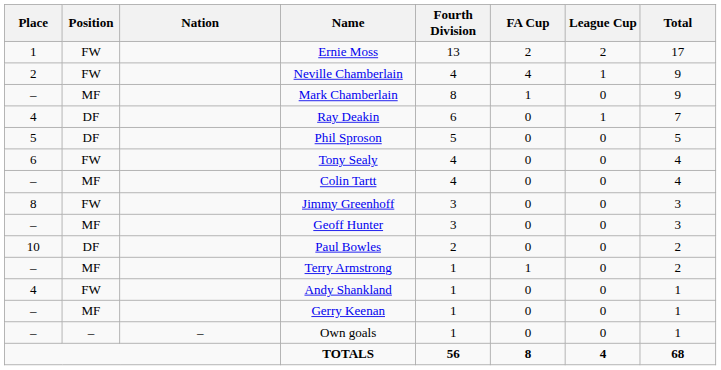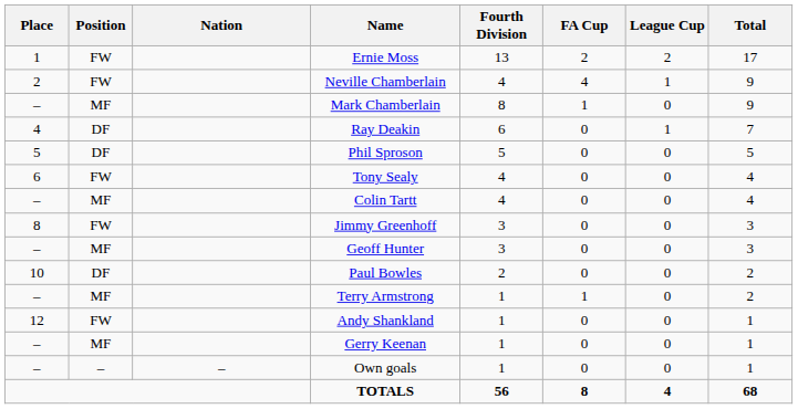Andy Shankland | Place: 4 -> 12
